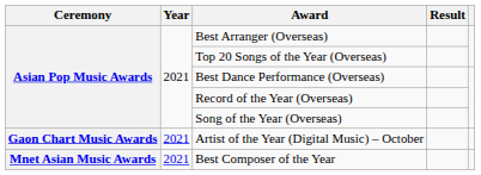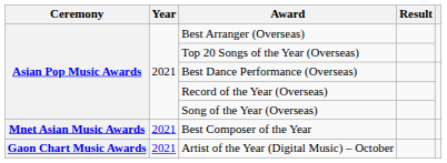rows swapped: Artist of the Year (Digital Music) – October <-> Best Composer of the Year
